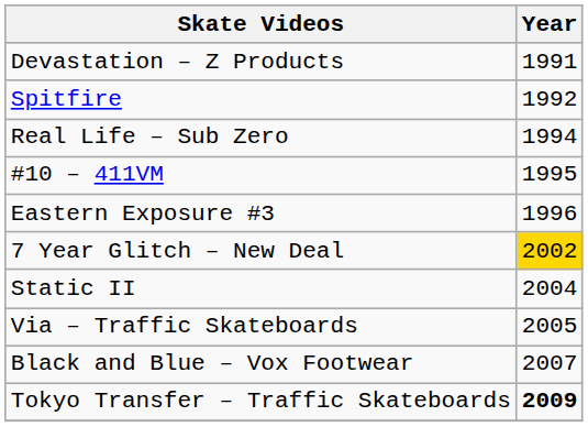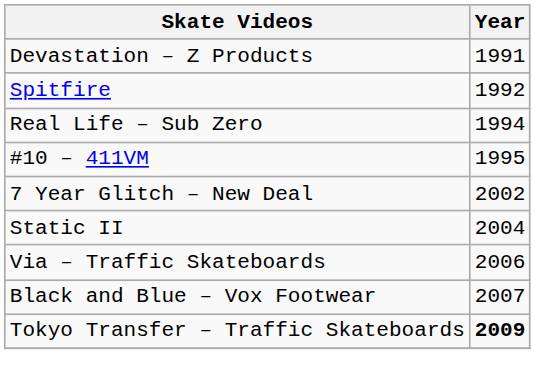- row: Eastern Exposure #3 | 1996
7 Year Glitch – New Deal | Year: gold background -> no background
Via – Traffic Skateboards | Year: 2005 -> 2006
